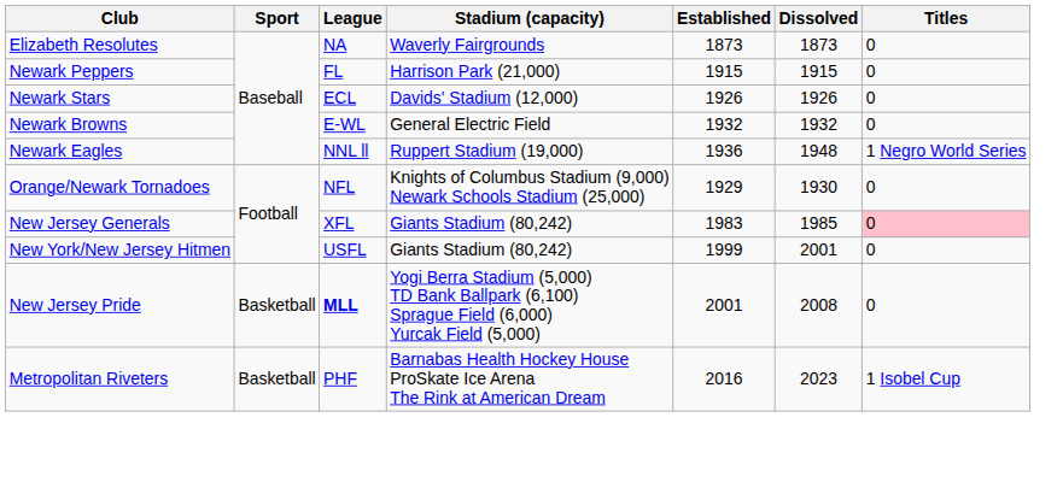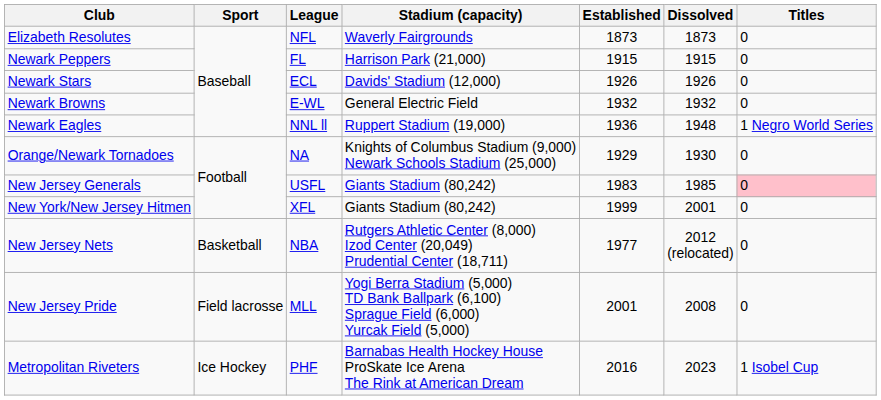Elizabeth Resolutes | League: NA -> NFL
Orange/Newark Tornadoes | League: NFL -> NA
New Jersey Generals | League: XFL -> USFL
New York/New Jersey Hitmen | League: USFL -> XFL
+ row: New Jersey Nets | Basketball | NBA | Rutgers Athletic Center (8,000) Izod Center (20,049) Prudential Center (18,711) | 1977 | 2012 (relocated) | 0
New Jersey Pride | Sport: Basketball -> Field lacrosse
New Jersey Pride | League: bold -> normal
Metropolitan Riveters | Sport: Basketball -> Ice Hockey
